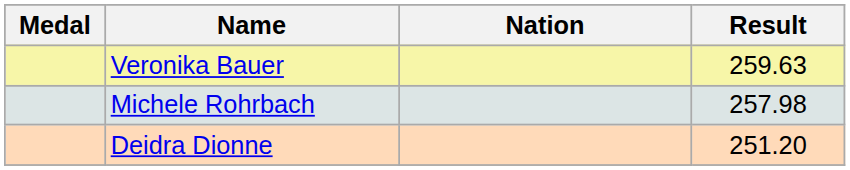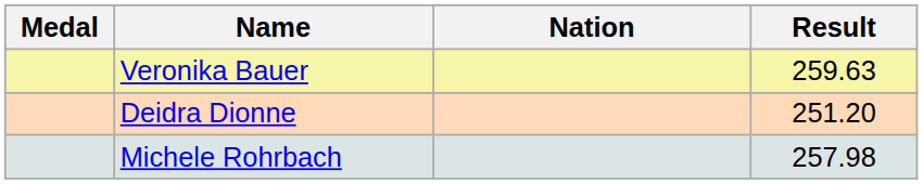rows swapped: Michele Rohrbach <-> Deidra Dionne
